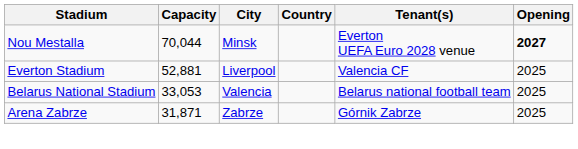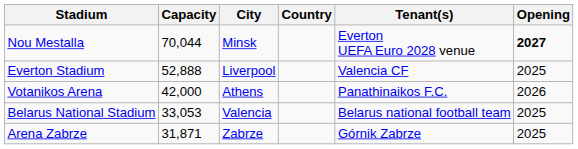Everton Stadium | Capacity: 52,881 -> 52,888
+ row: Votanikos Arena | 42,000 | Athens | Panathinaikos F.C. | 2026
